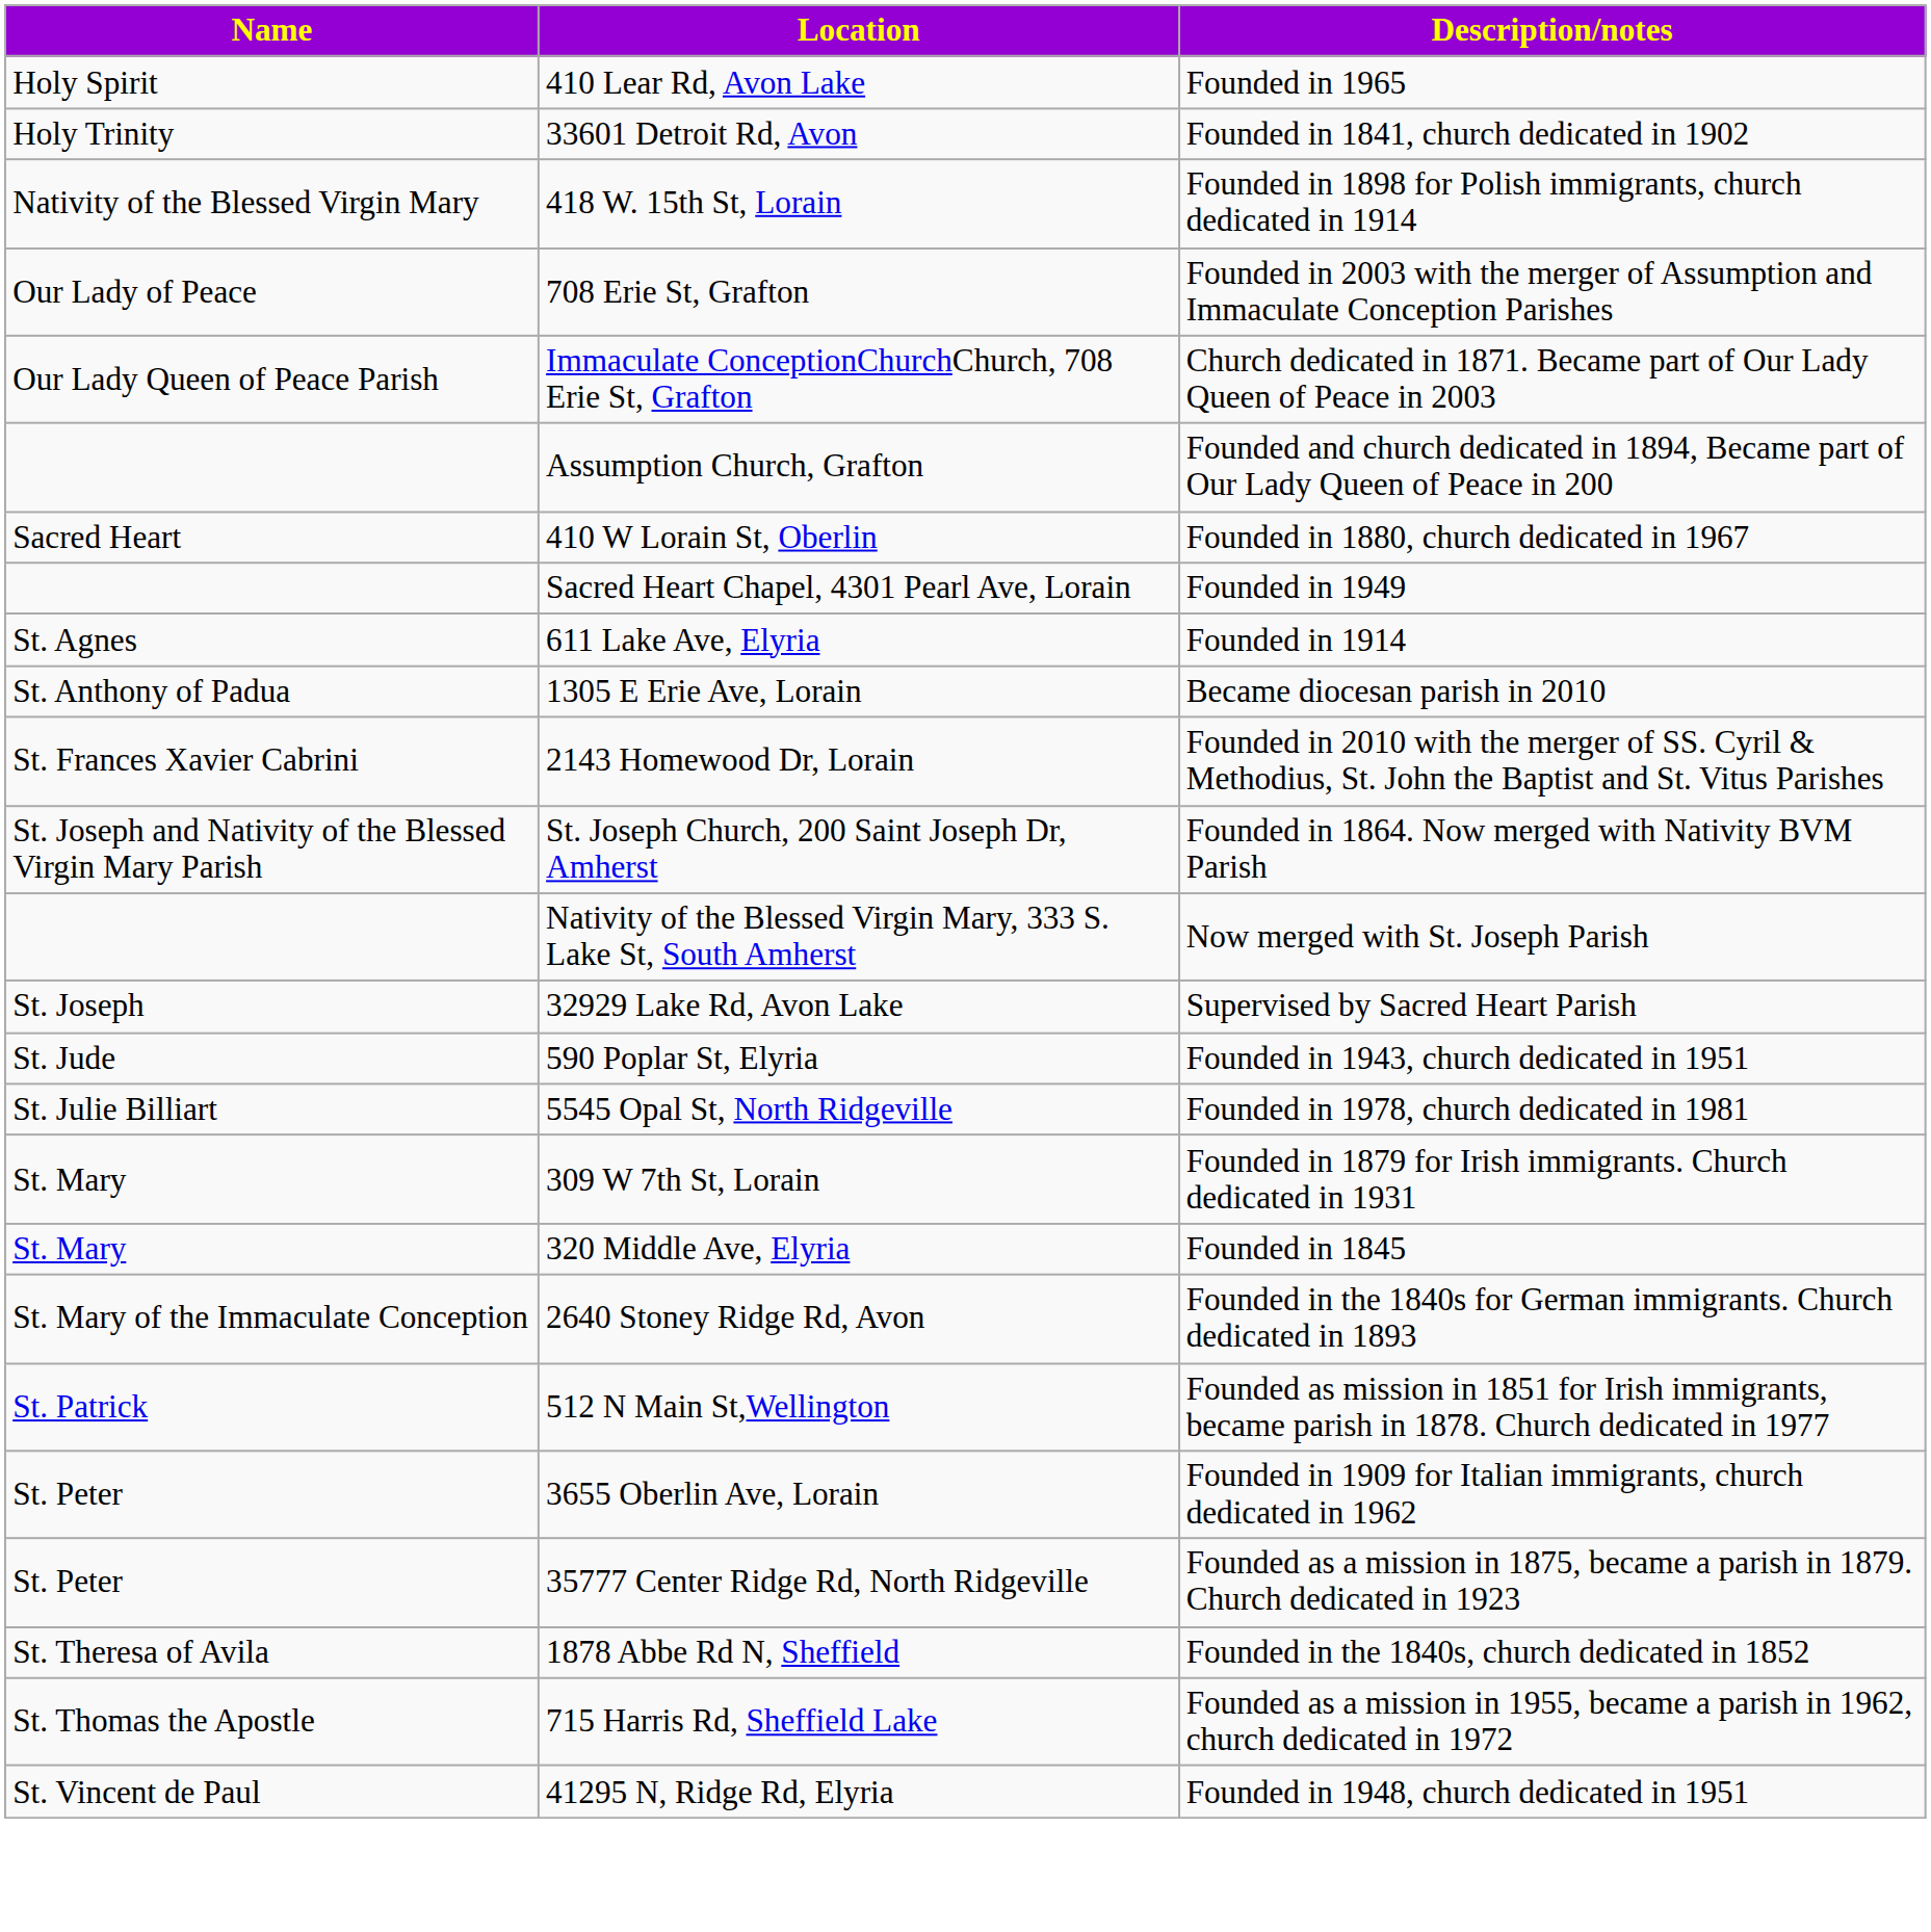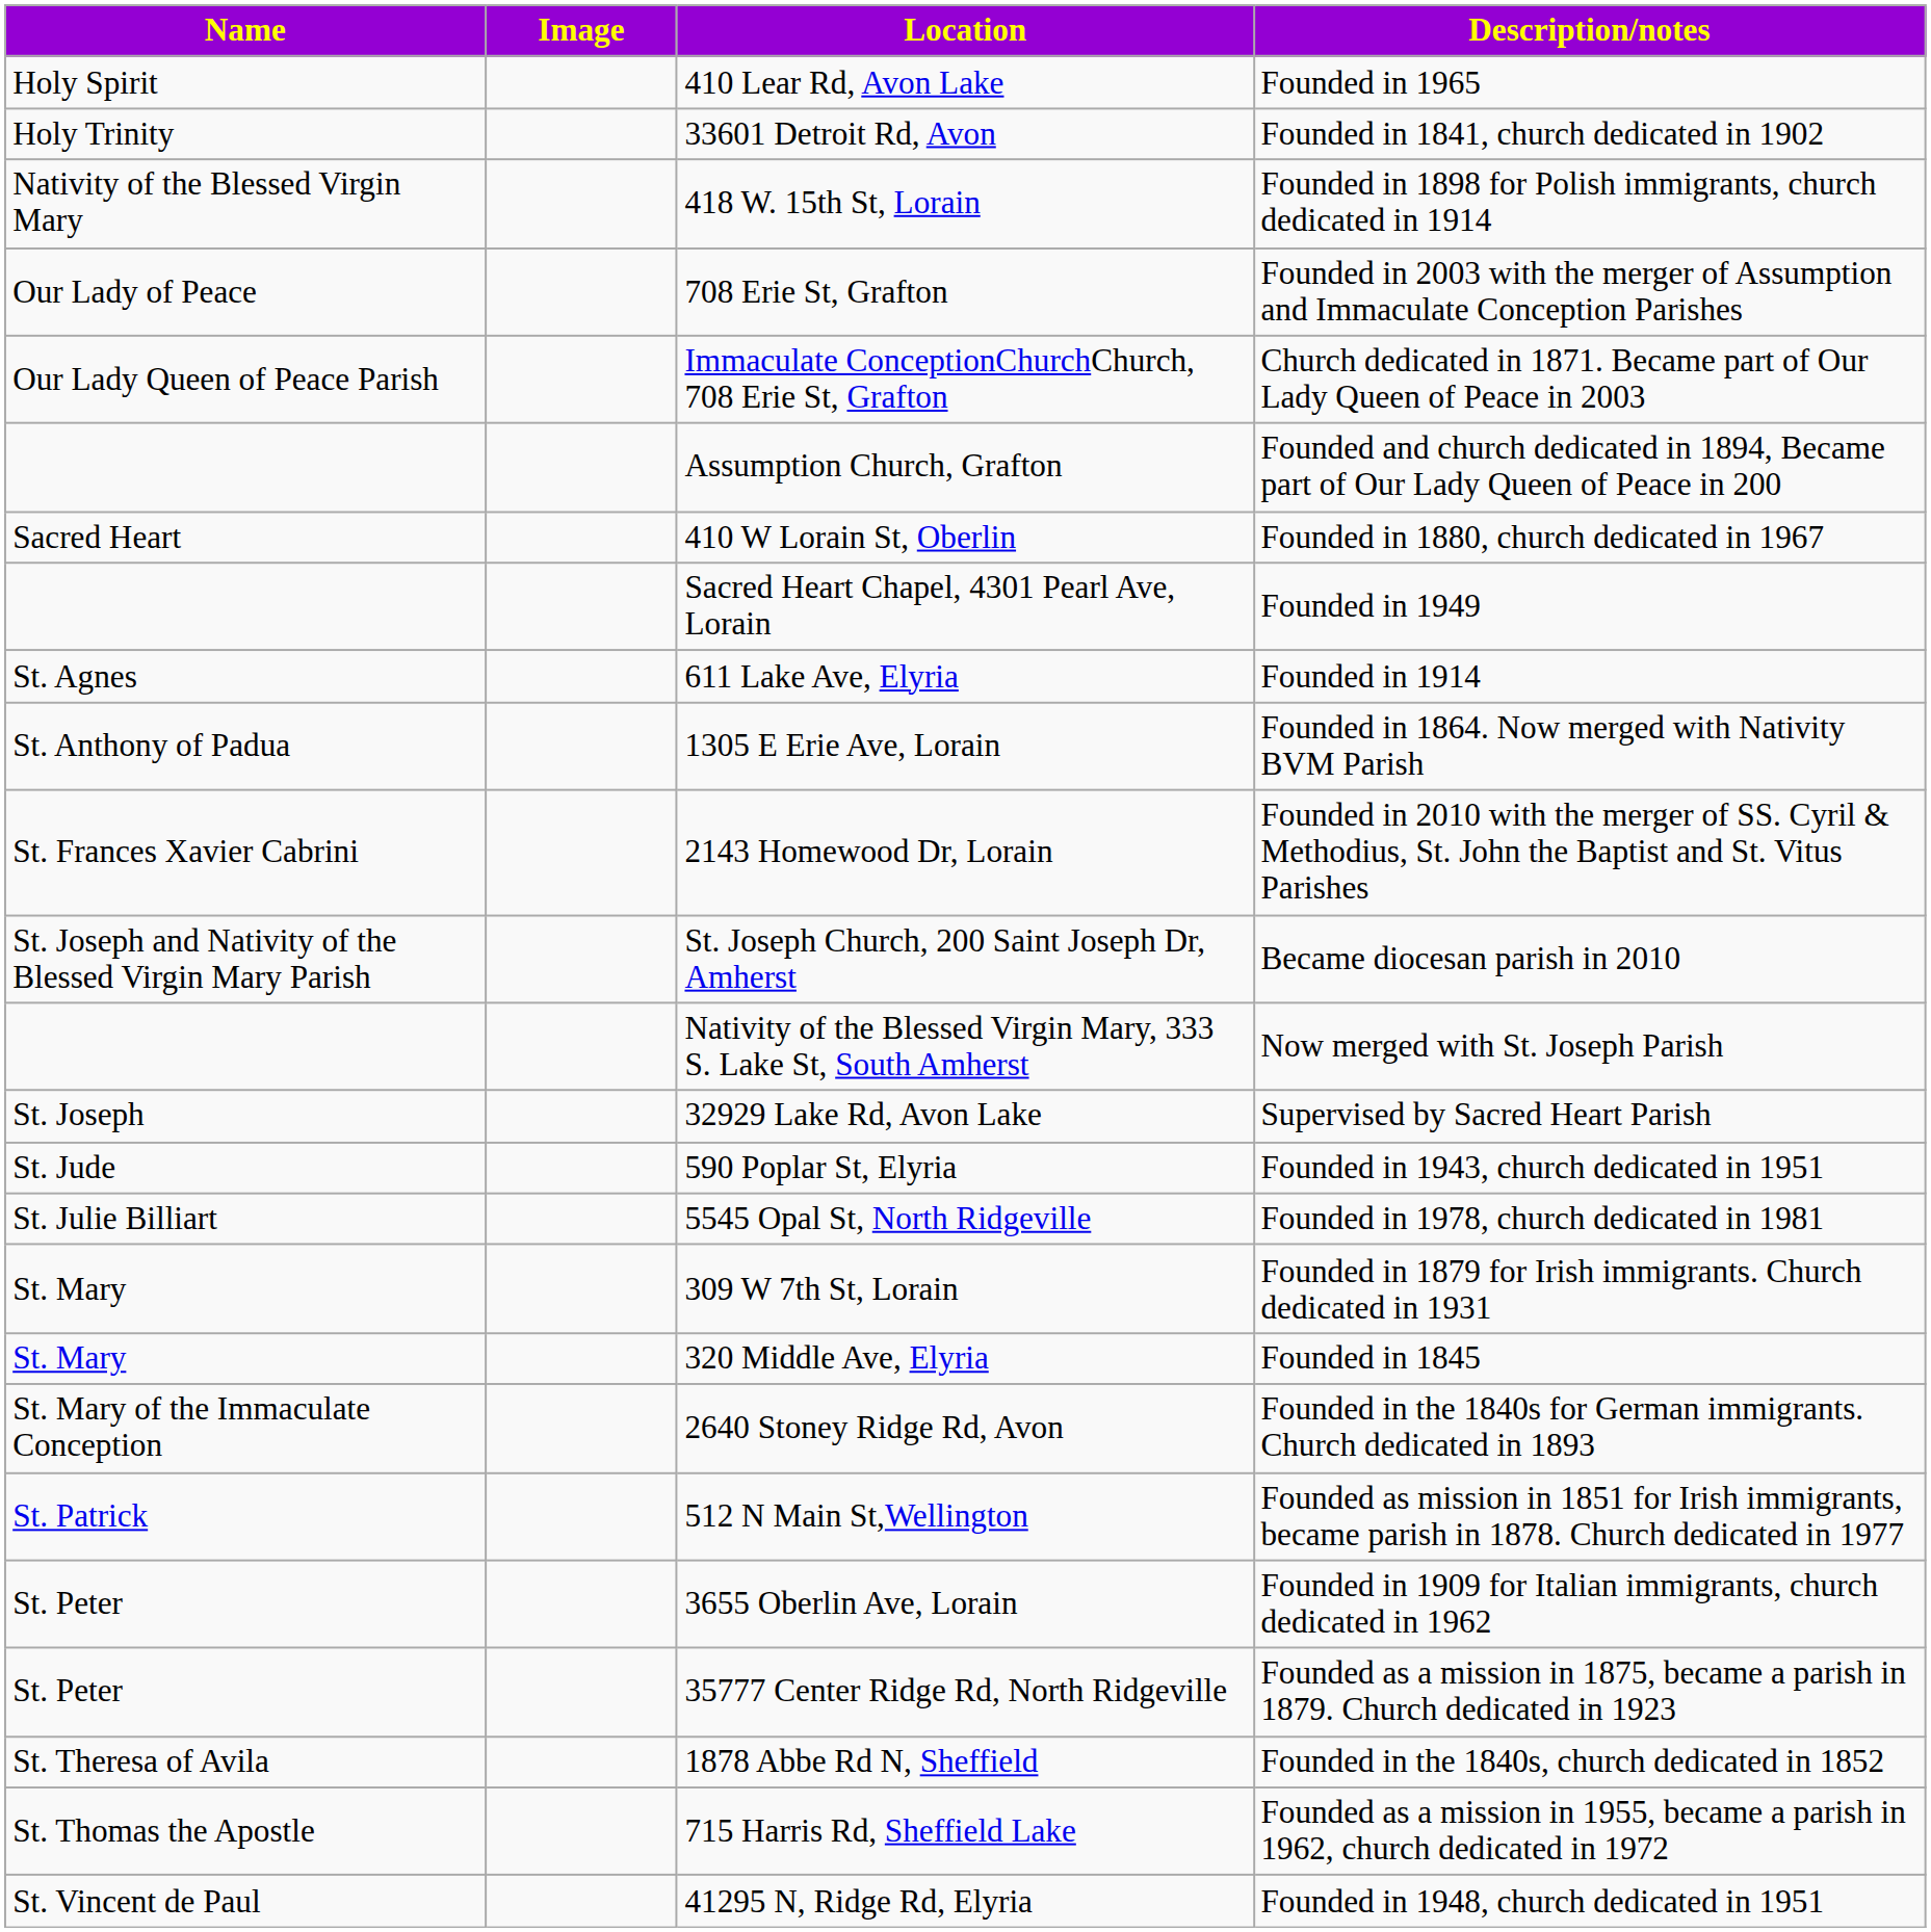+ column: Image
1305 E Erie Ave, Lorain | Description/notes: Became diocesan parish in 2010 -> Founded in 1864. Now merged with Nativity BVM Parish
St. Joseph Church, 200 Saint Joseph Dr, Amherst | Description/notes: Founded in 1864. Now merged with Nativity BVM Parish -> Became diocesan parish in 2010
